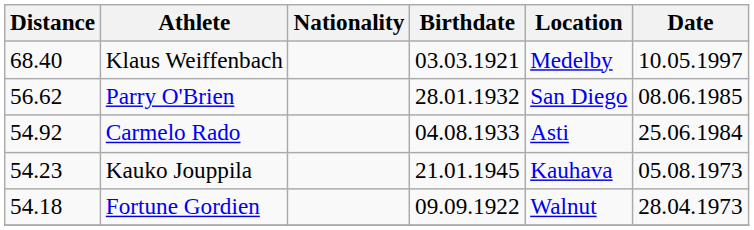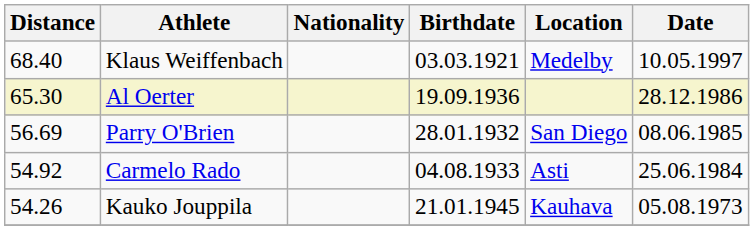+ row: 65.30 | Al Oerter | 19.09.1936 | 28.12.1986
Parry O'Brien | Distance: 56.62 -> 56.69
Kauko Jouppila | Distance: 54.23 -> 54.26
- row: 54.18 | Fortune Gordien | 09.09.1922 | Walnut | 28.04.1973
